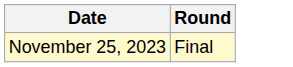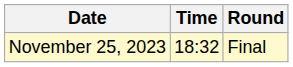+ column: Time | 18:32
